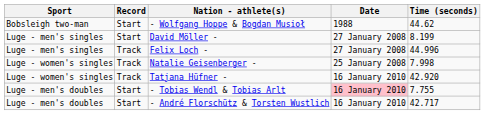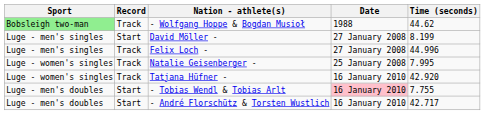- Wolfgang Hoppe & Bogdan Musioł | Sport: no background -> lightgreen background
- Wolfgang Hoppe & Bogdan Musioł | Record: Start -> Track
Natalie Geisenberger - | Time (seconds): 7.998 -> 7.995
